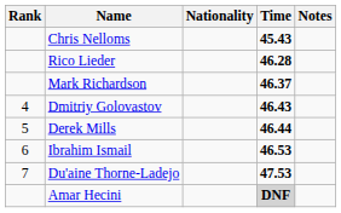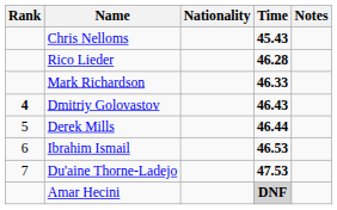Mark Richardson | Time: 46.37 -> 46.33
Dmitriy Golovastov | Rank: normal -> bold
